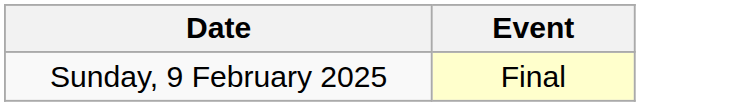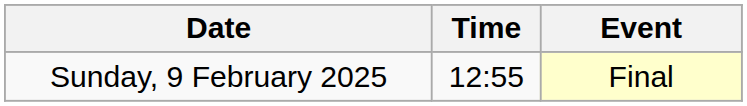+ column: Time | 12:55
